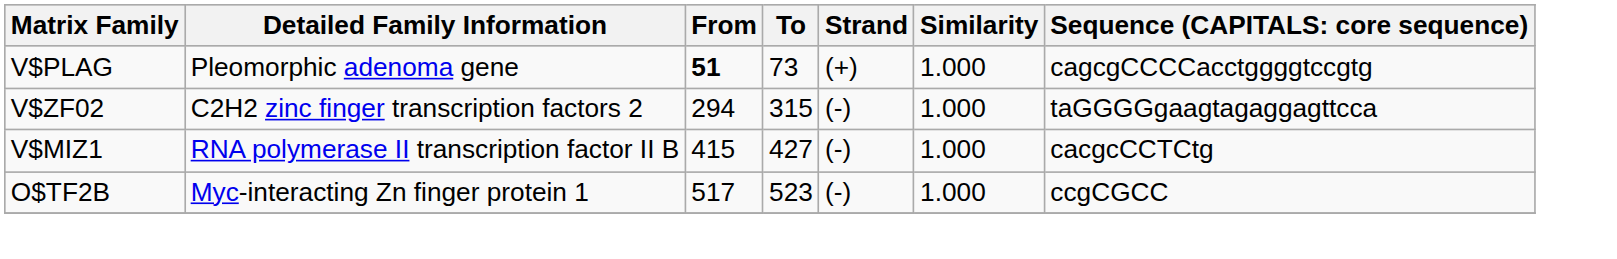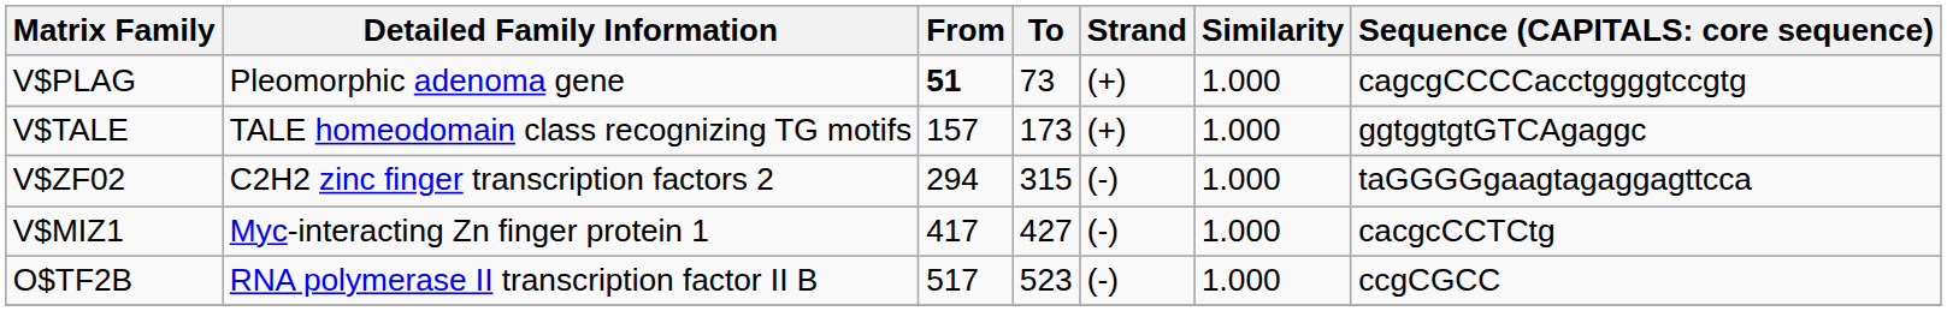+ row: V$TALE | TALE homeodomain class recognizing TG motifs | 157 | 173 | (+) | 1.000 | ggtggtgtGTCAgaggc
V$MIZ1 | Detailed Family Information: RNA polymerase II transcription factor II B -> Myc-interacting Zn finger protein 1
V$MIZ1 | From: 415 -> 417
O$TF2B | Detailed Family Information: Myc-interacting Zn finger protein 1 -> RNA polymerase II transcription factor II B
